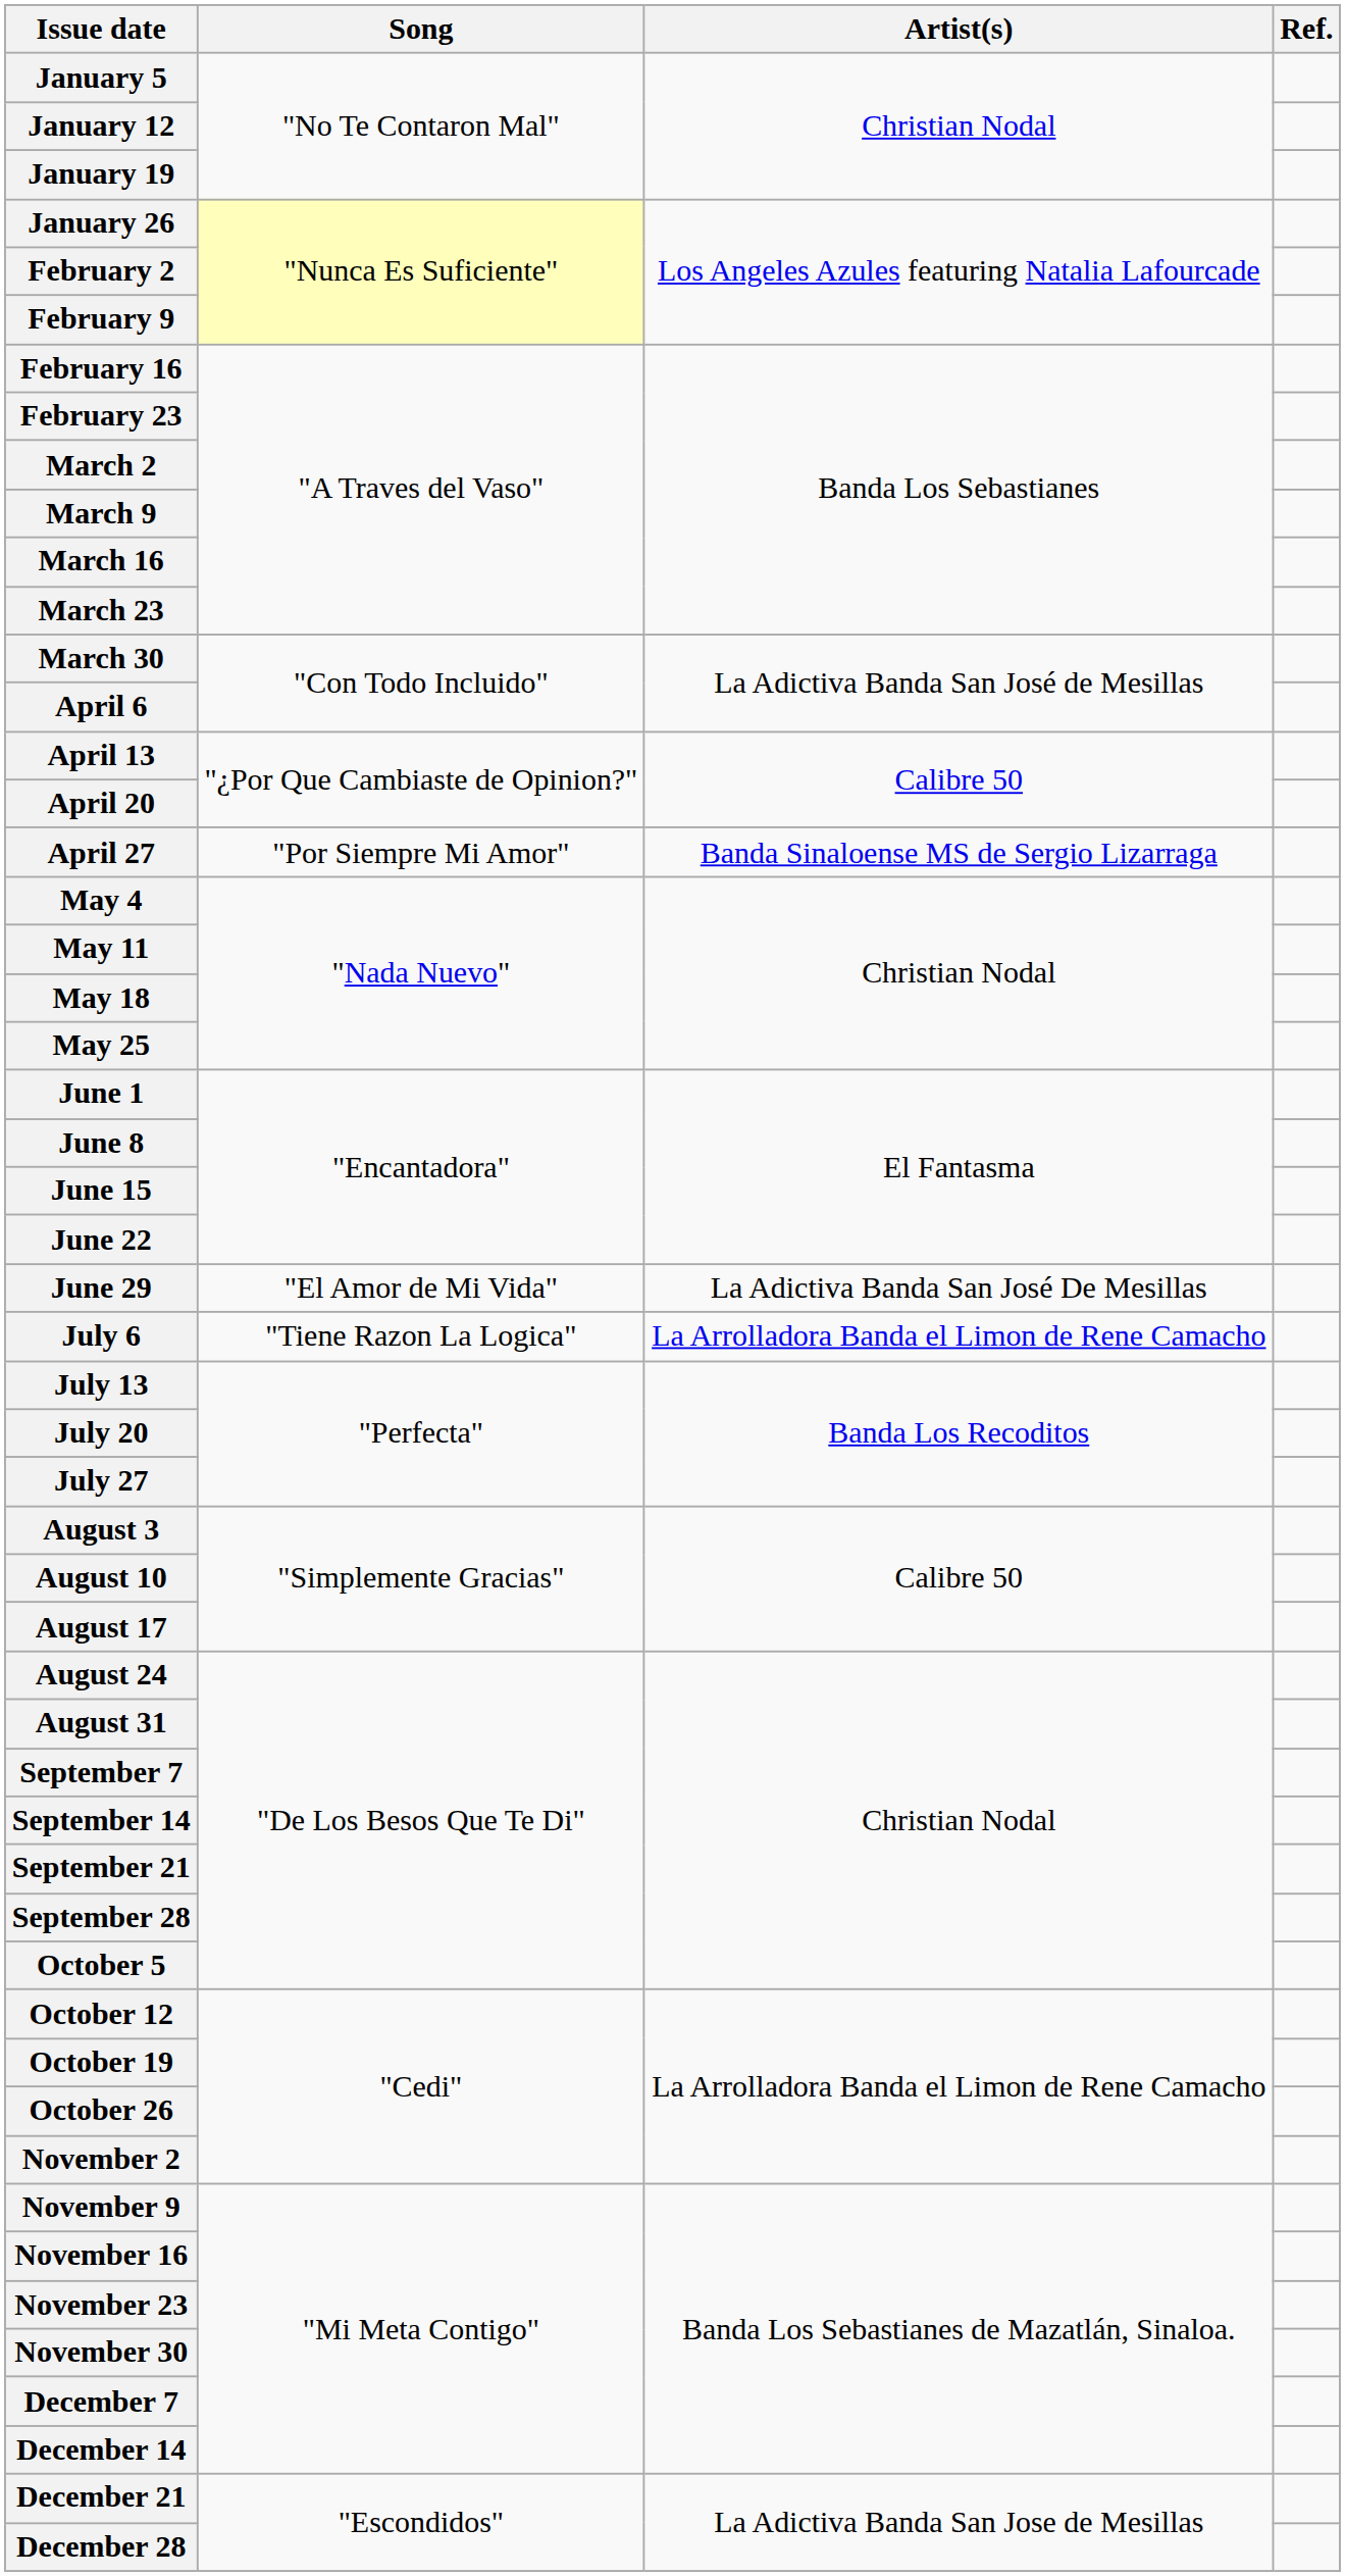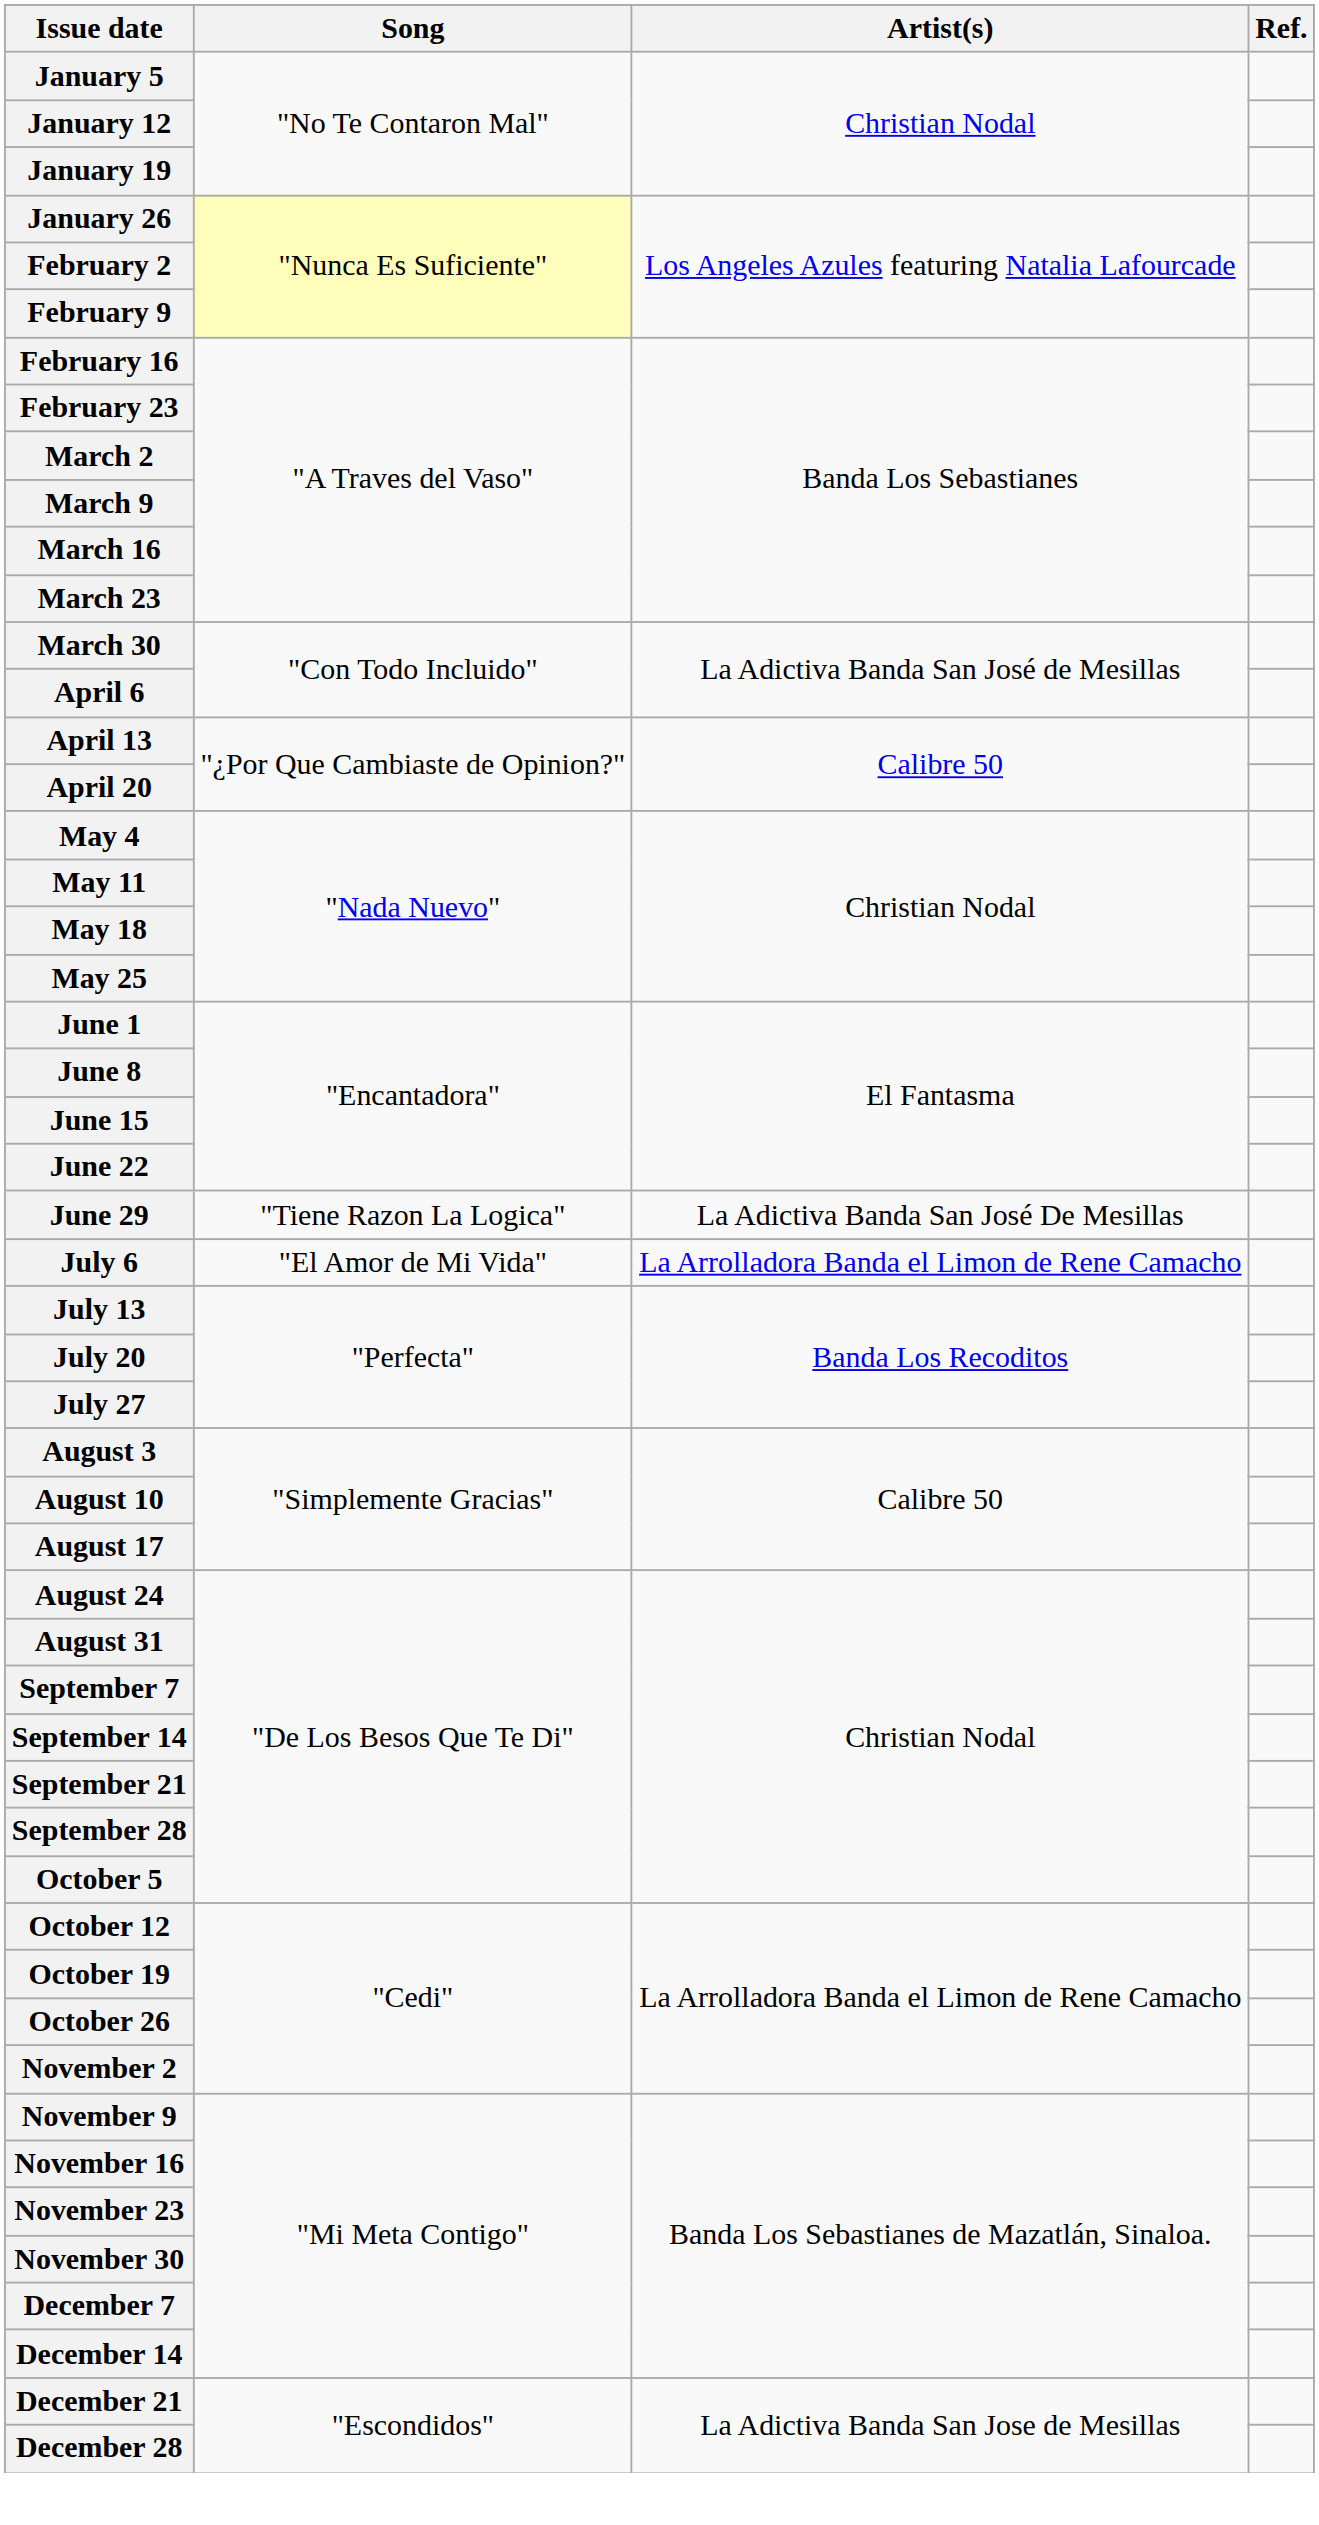- row: April 27 | "Por Siempre Mi Amor" | Banda Sinaloense MS de Sergio Lizarraga
June 29 | Song: "El Amor de Mi Vida" -> "Tiene Razon La Logica"
July 6 | Song: "Tiene Razon La Logica" -> "El Amor de Mi Vida"
